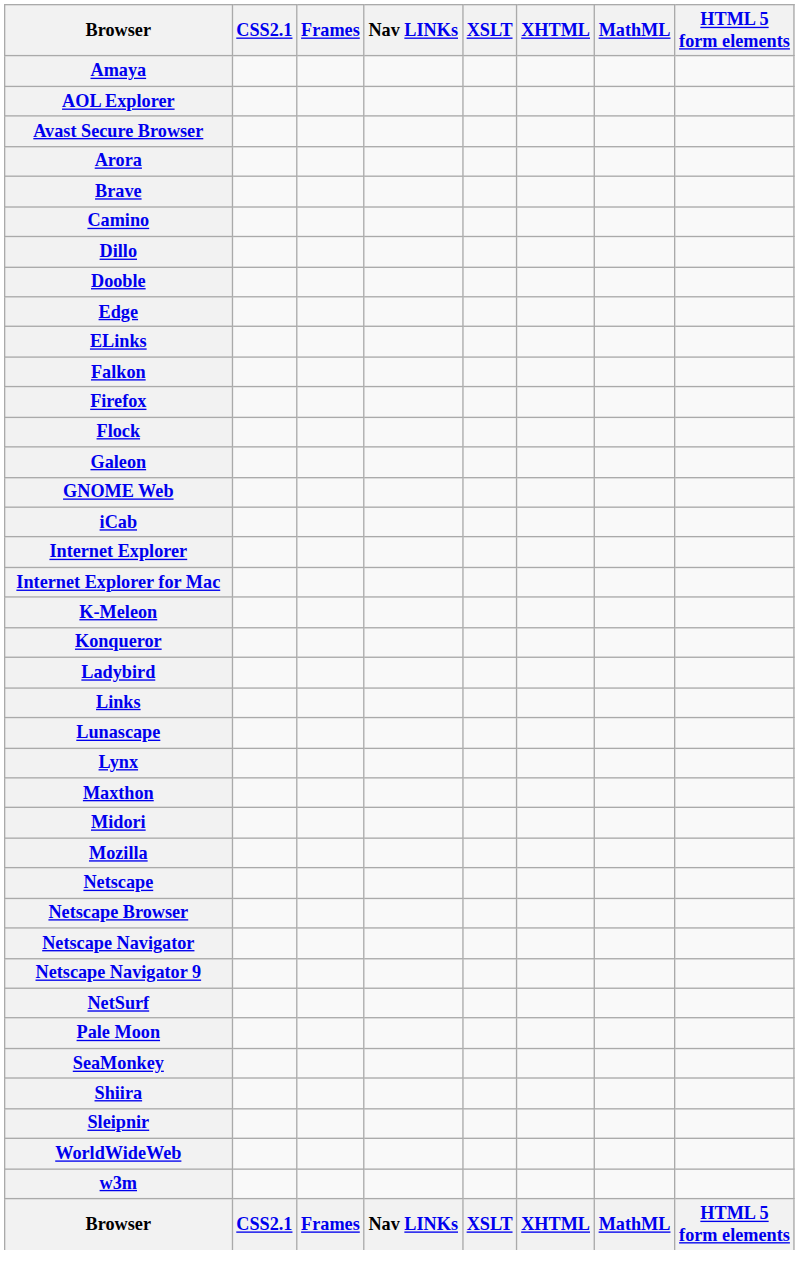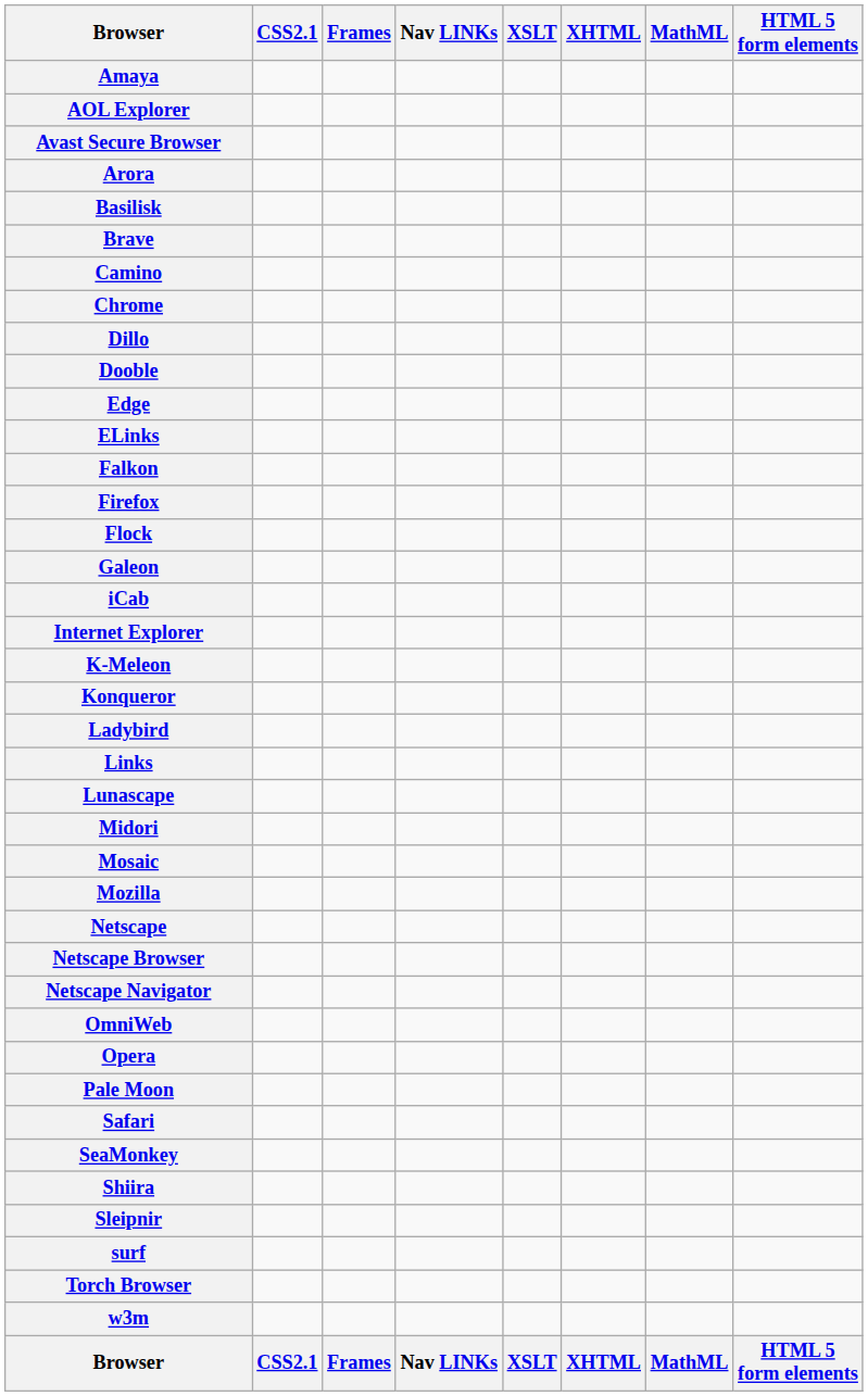+ row: Basilisk
+ row: Chrome
- row: GNOME Web
- row: Internet Explorer for Mac
- row: Lynx
- row: Maxthon
+ row: Mosaic
- row: Netscape Navigator 9
- row: NetSurf
+ row: OmniWeb
+ row: Opera
+ row: Safari
+ row: surf
+ row: Torch Browser
- row: WorldWideWeb
